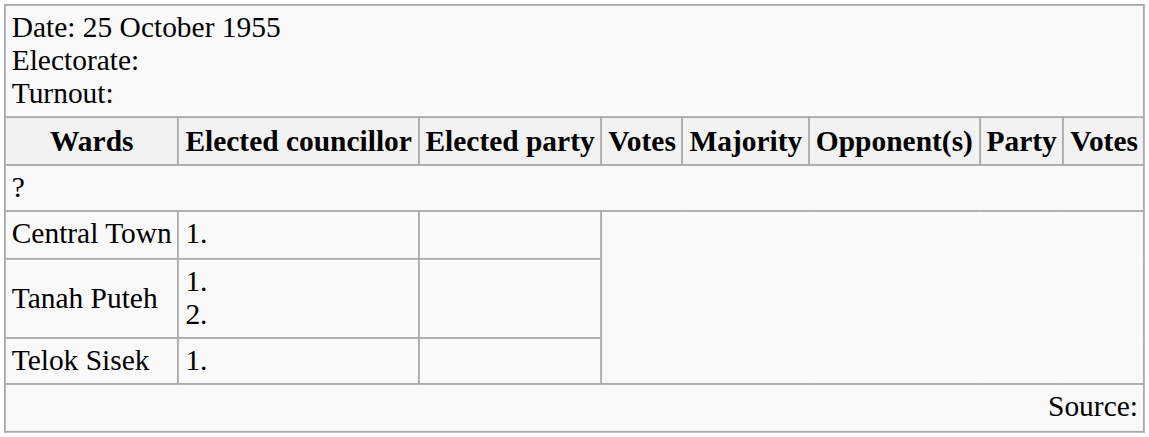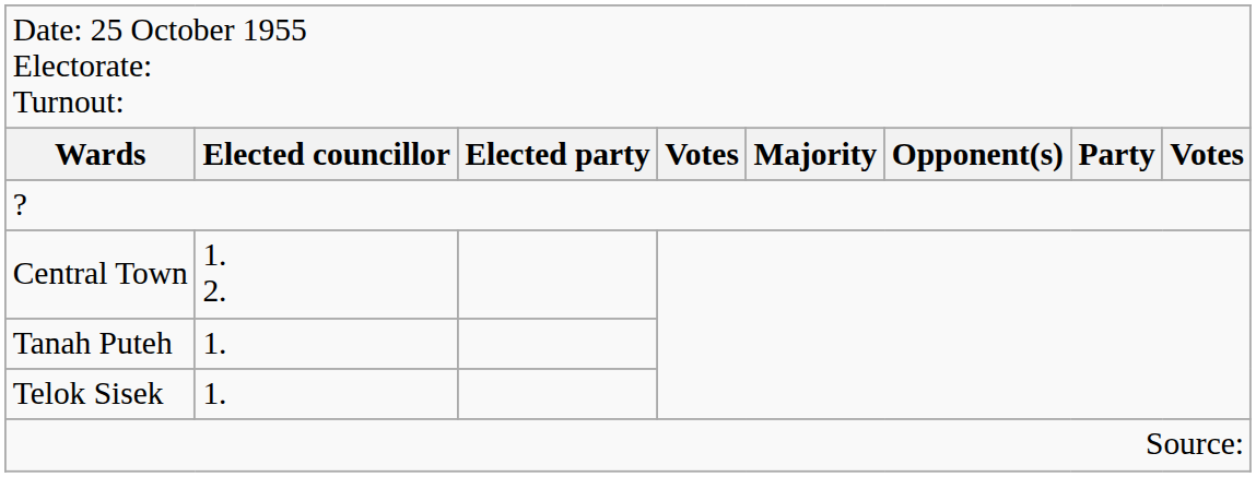Central Town | column 2: 1. -> 1. 2.
Tanah Puteh | column 2: 1. 2. -> 1.
